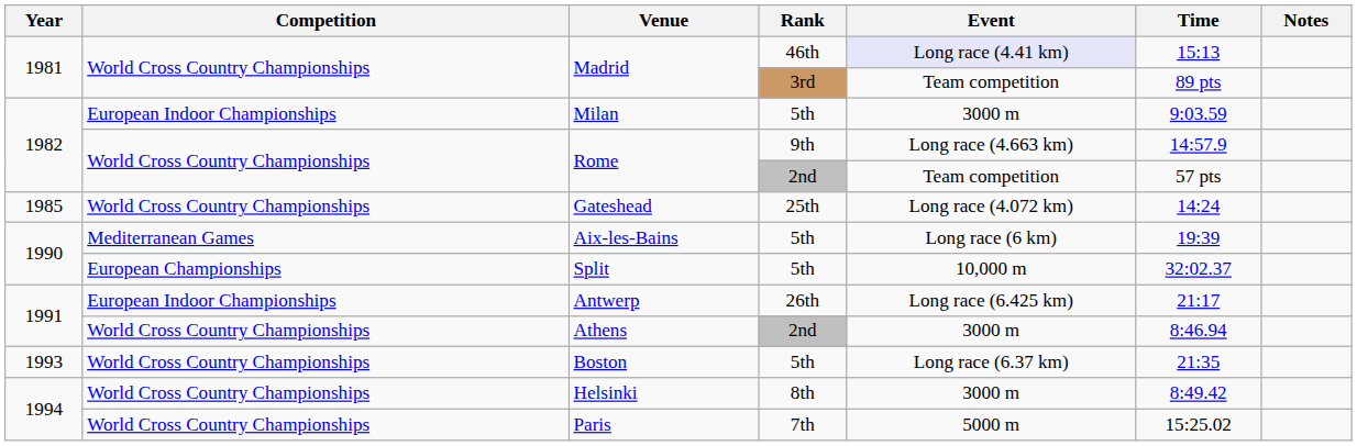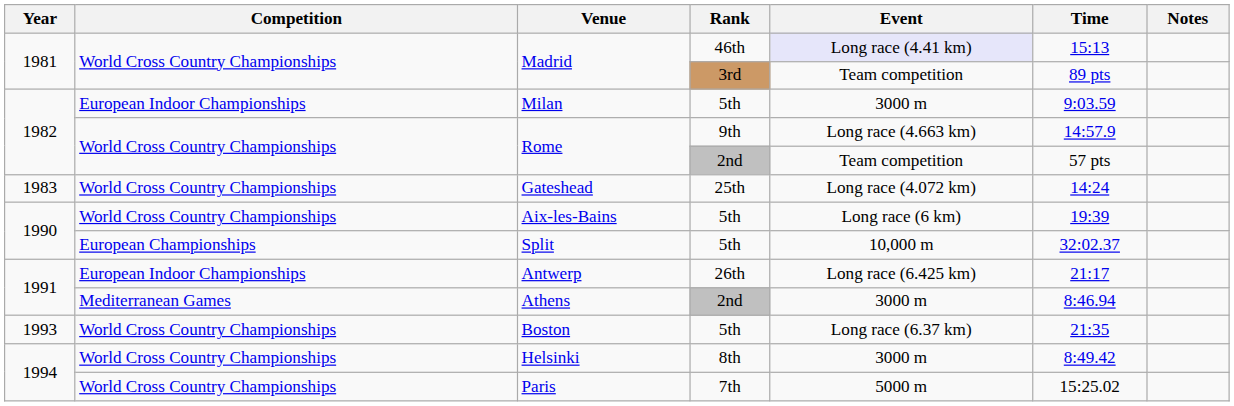Gateshead | Year: 1985 -> 1983
Aix-les-Bains | Competition: Mediterranean Games -> World Cross Country Championships
Athens | Competition: World Cross Country Championships -> Mediterranean Games
